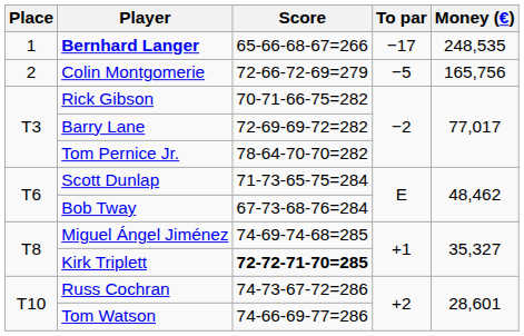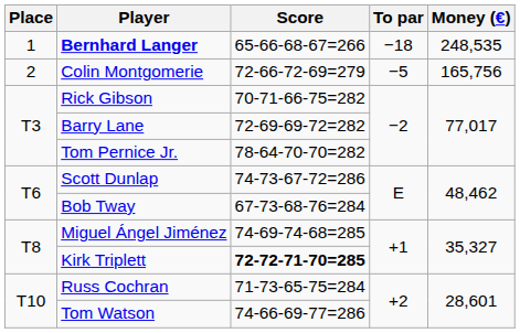Bernhard Langer | To par: −17 -> −18
Scott Dunlap | Score: 71-73-65-75=284 -> 74-73-67-72=286
Russ Cochran | Score: 74-73-67-72=286 -> 71-73-65-75=284
